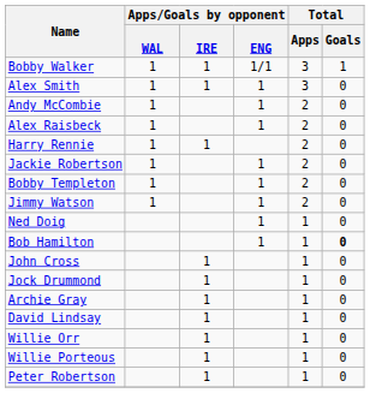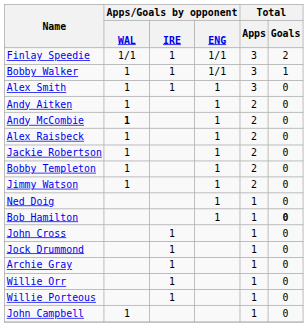+ row: Finlay Speedie | 1/1 | 1 | 1/1 | 3 | 2
+ row: Andy Aitken | 1 | 1 | 2 | 0
Andy McCombie | Apps/Goals by opponent / WAL: normal -> bold
- row: Harry Rennie | 1 | 1 | 2 | 0
- row: David Lindsay | 1 | 1 | 0
- row: Peter Robertson | 1 | 1 | 0
+ row: John Campbell | 1 | 1 | 0
